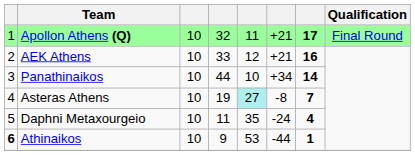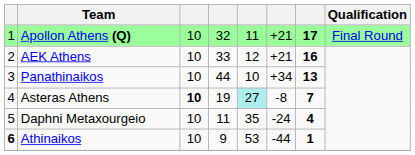Panathinaikos | column 7: 14 -> 13
Asteras Athens | column 3: normal -> bold
